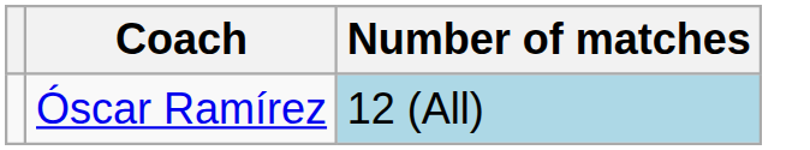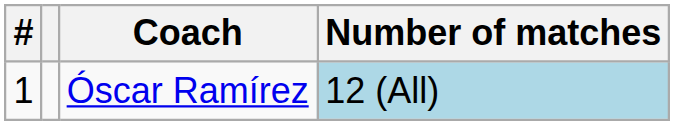+ column: # | 1
